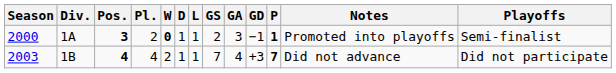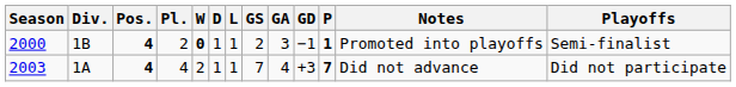2000 | Div.: 1A -> 1B
2000 | Pos.: 3 -> 4
2003 | Div.: 1B -> 1A
